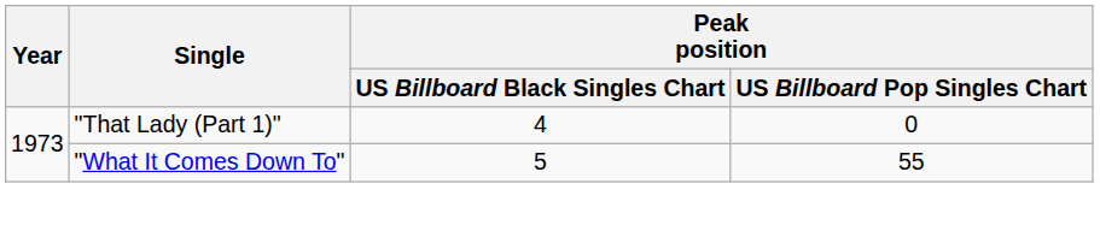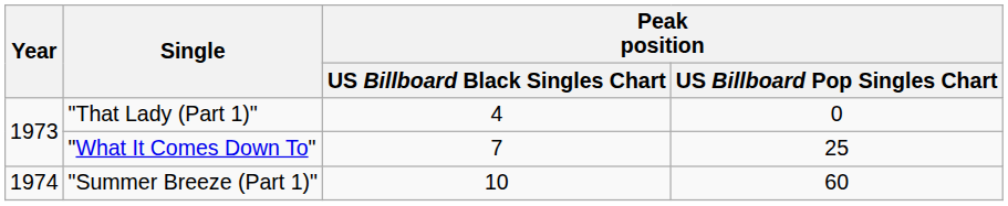"What It Comes Down To" | Peak position / US Billboard Black Singles Chart: 5 -> 7
"What It Comes Down To" | Peak position / US Billboard Pop Singles Chart: 55 -> 25
+ row: 1974 | "Summer Breeze (Part 1)" | 10 | 60
